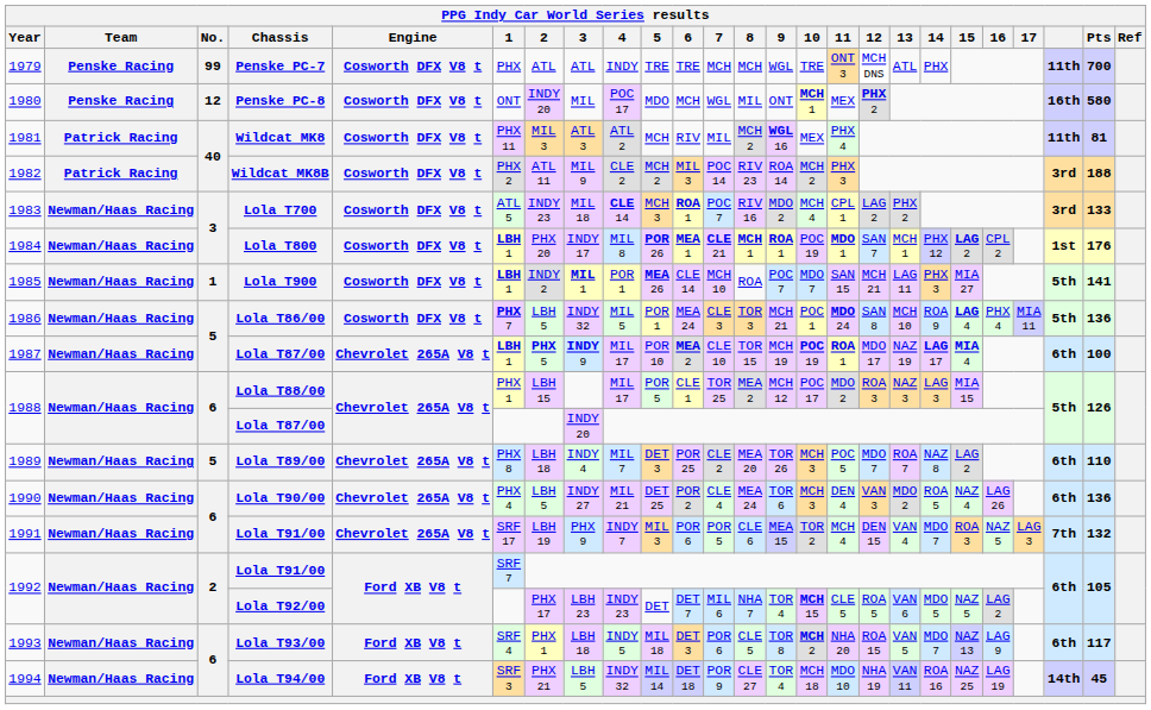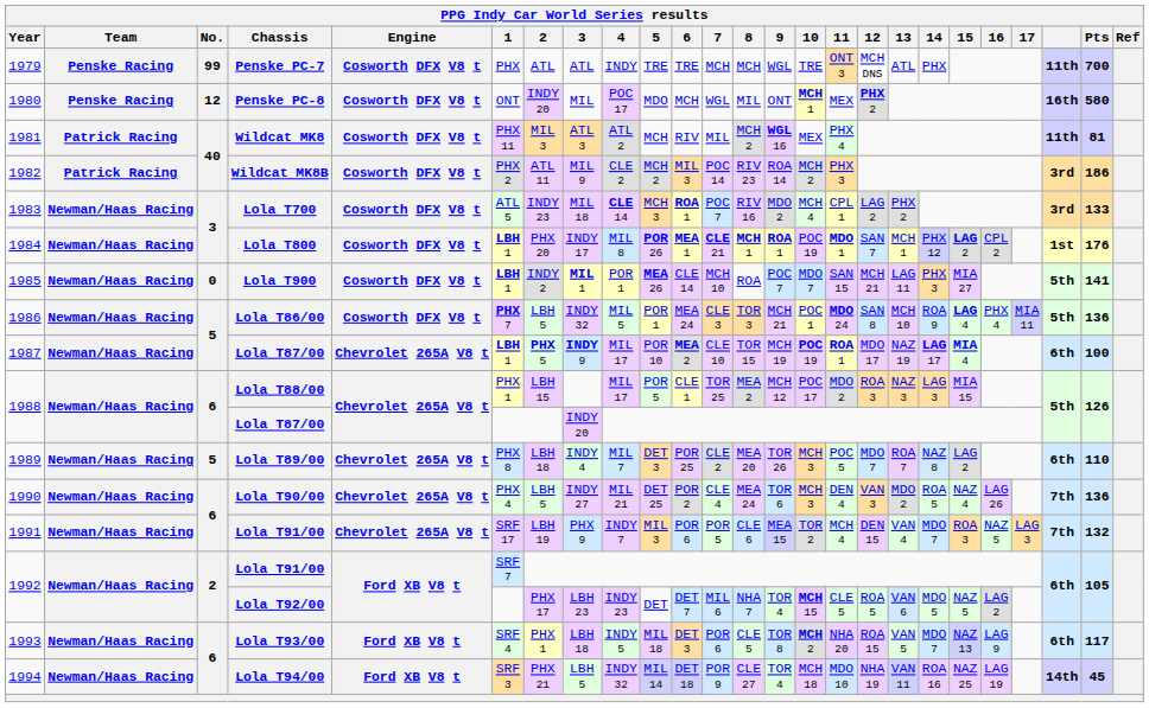1982 | Pts: 188 -> 186
1985 | No.: 1 -> 0
1990 | column 23: 6th -> 7th
